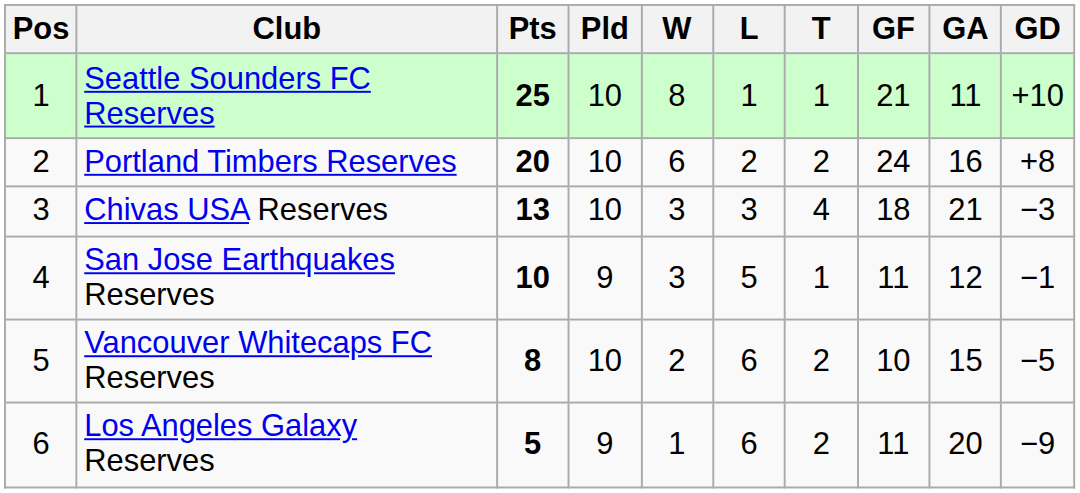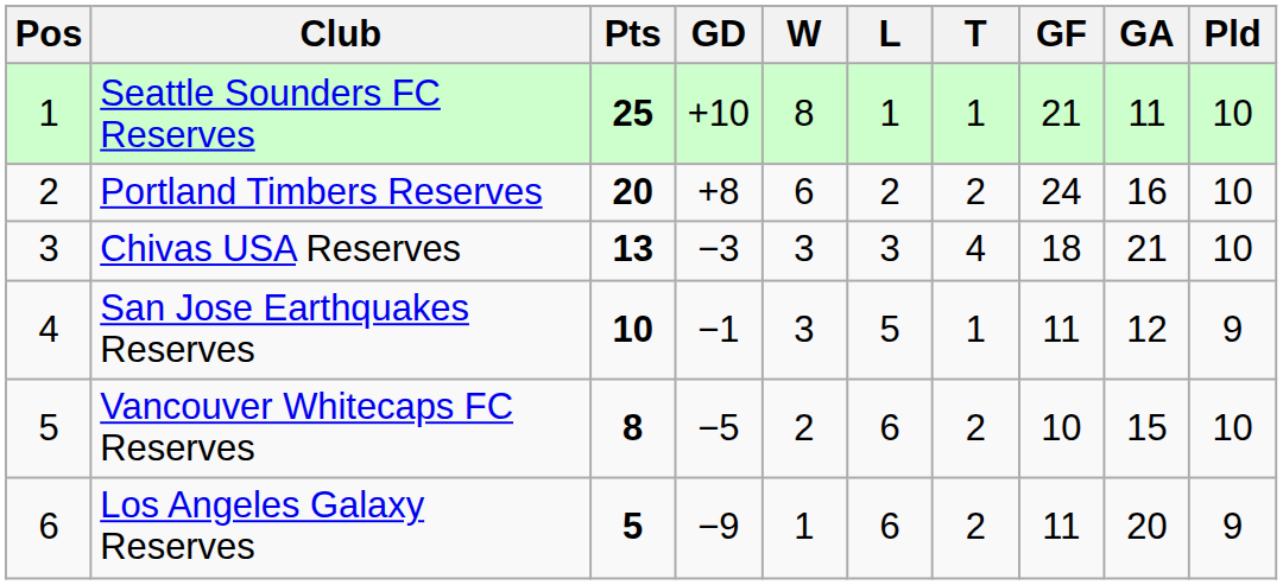columns swapped: Pld <-> GD
